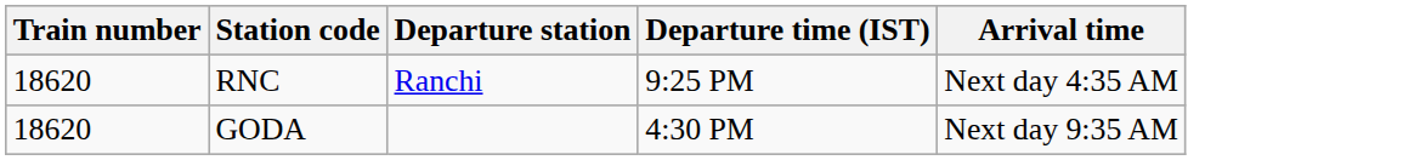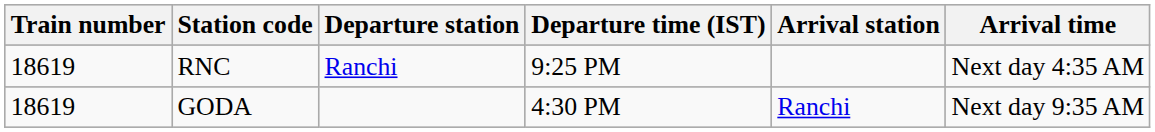+ column: Arrival station | Ranchi
RNC | Train number: 18620 -> 18619
GODA | Train number: 18620 -> 18619
